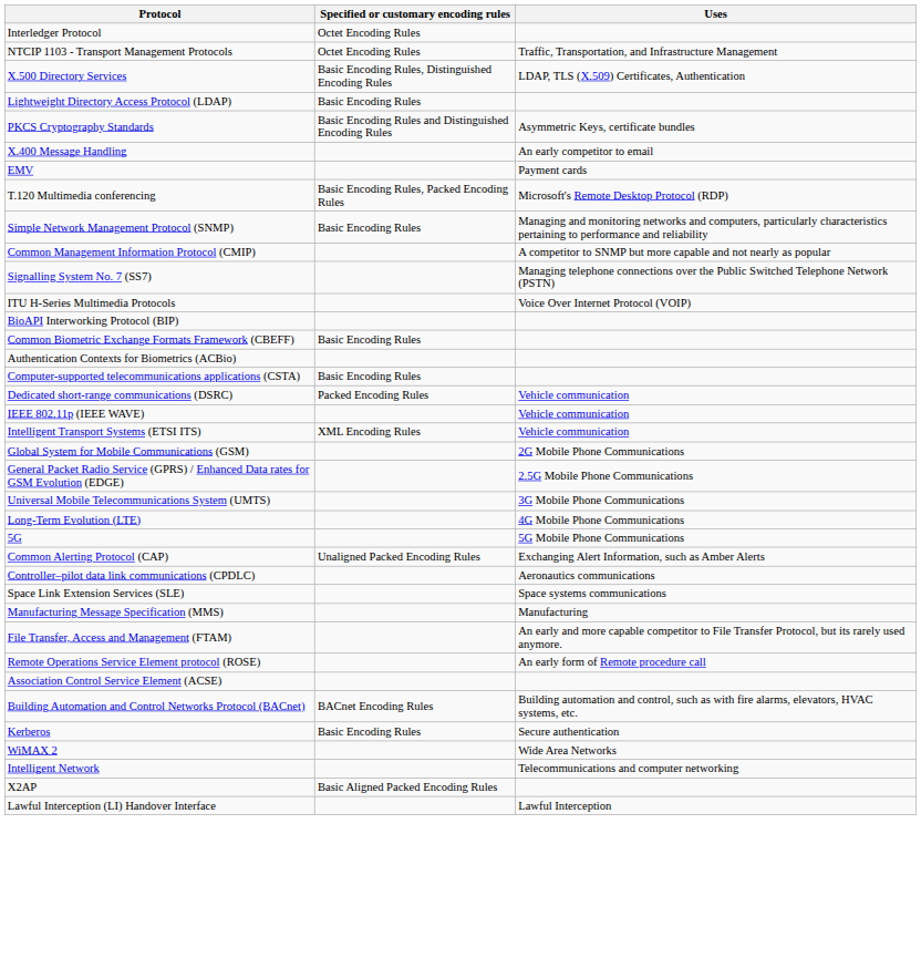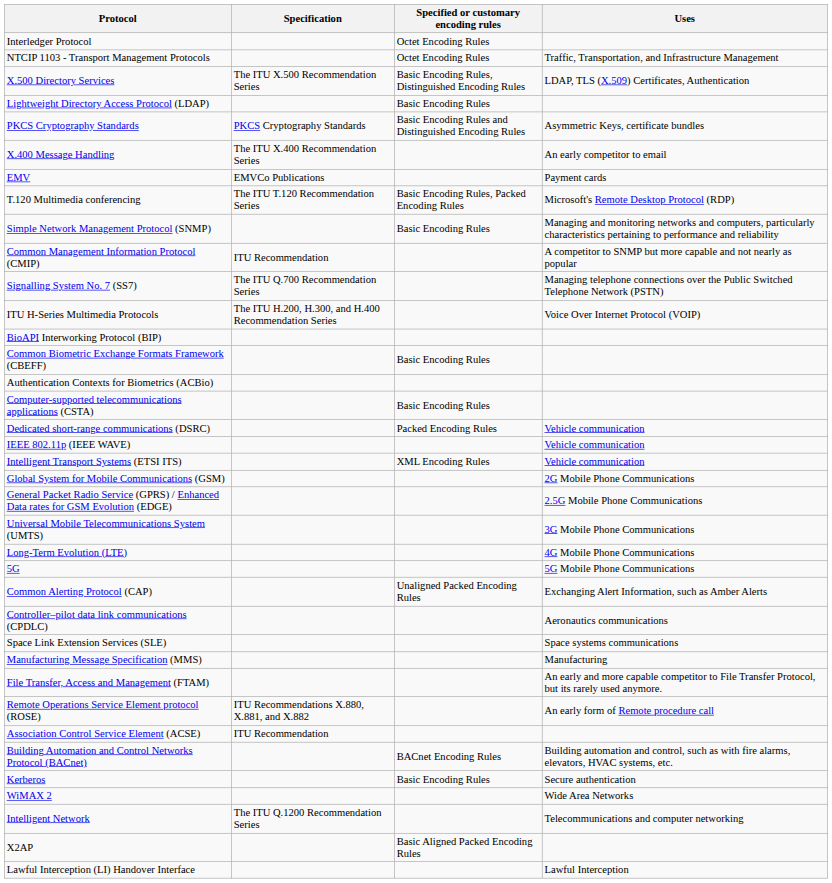+ column: Specification | The ITU X.500 Recommendation Series | PKCS Cryptography Standards | The ITU X.400 Recommendation Series | EMVCo Publications | The ITU T.120 Recommendation Series | ITU Recommendation | The ITU Q.700 Recommendation Series | The ITU H.200, H.300, and H.400 Recommendation Series | ITU Recommendations X.880, X.881, and X.882 | ITU Recommendation | The ITU Q.1200 Recommendation Series
